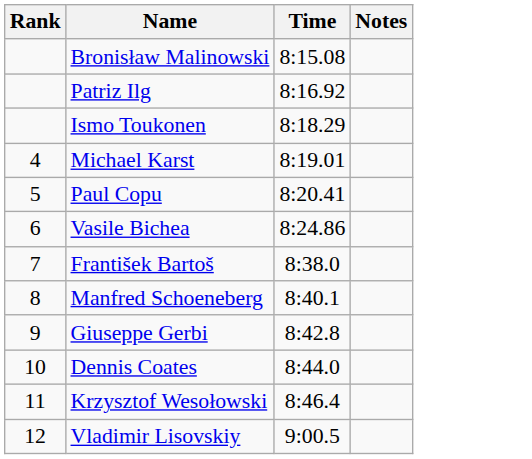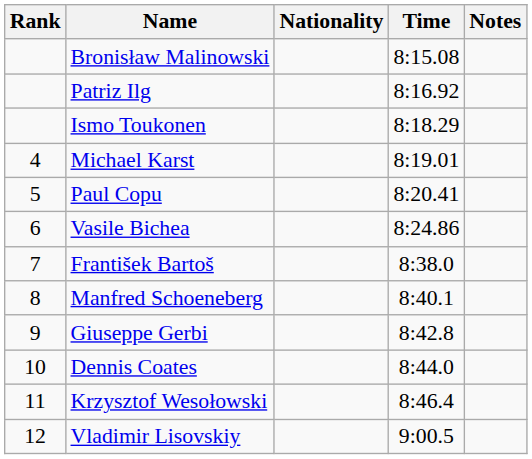+ column: Nationality
